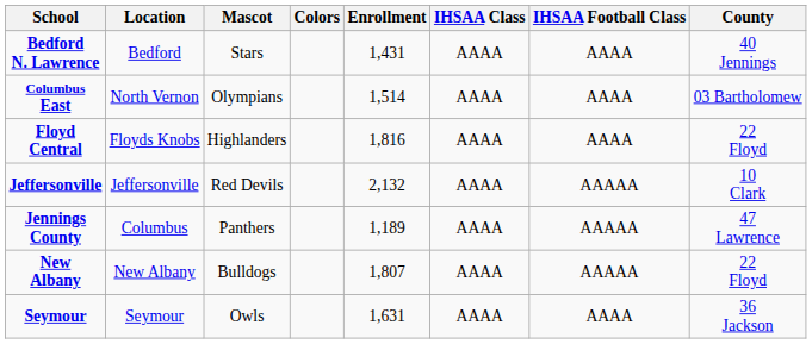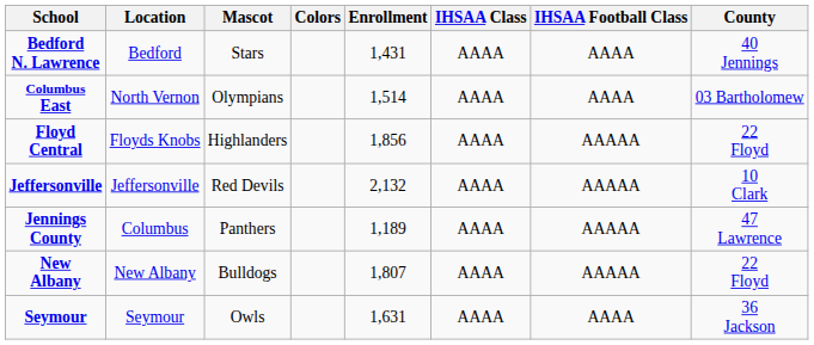Floyd Central | Enrollment: 1,816 -> 1,856
Floyd Central | IHSAA Football Class: AAAA -> AAAAA
